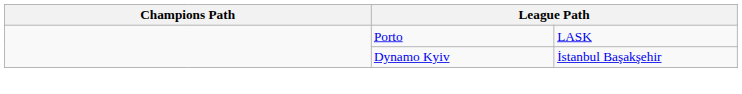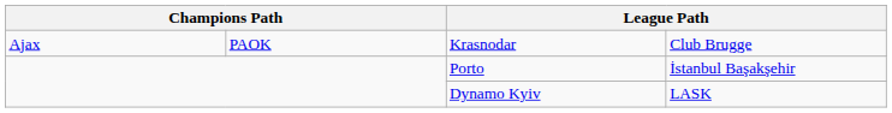+ row: Ajax | PAOK | Krasnodar | Club Brugge
Porto | column 4: LASK -> İstanbul Başakşehir
Dynamo Kyiv | column 4: İstanbul Başakşehir -> LASK
